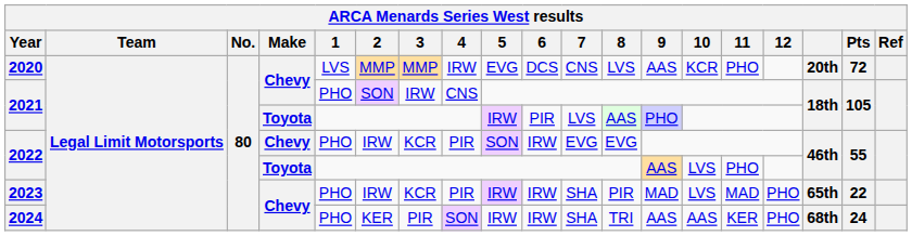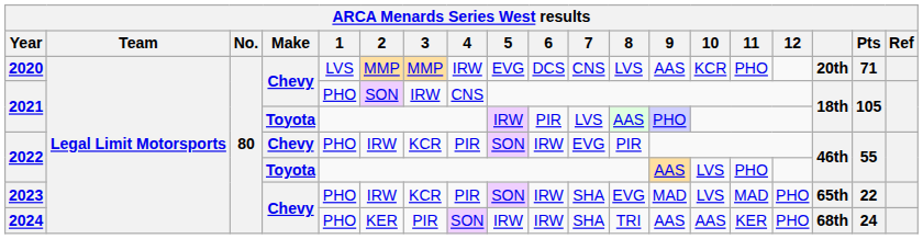2020 | Pts: 72 -> 71
2022 / Chevy | 8: EVG -> PIR
2023 | 5: IRW -> SON
2023 | 8: PIR -> EVG
